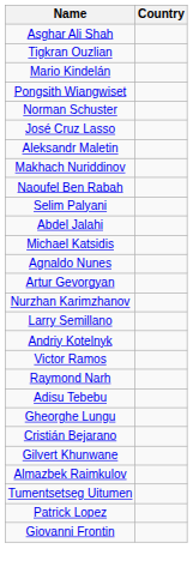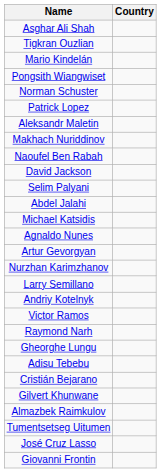rows swapped: Patrick Lopez <-> José Cruz Lasso
+ row: David Jackson
rows swapped: Gheorghe Lungu <-> Adisu Tebebu
